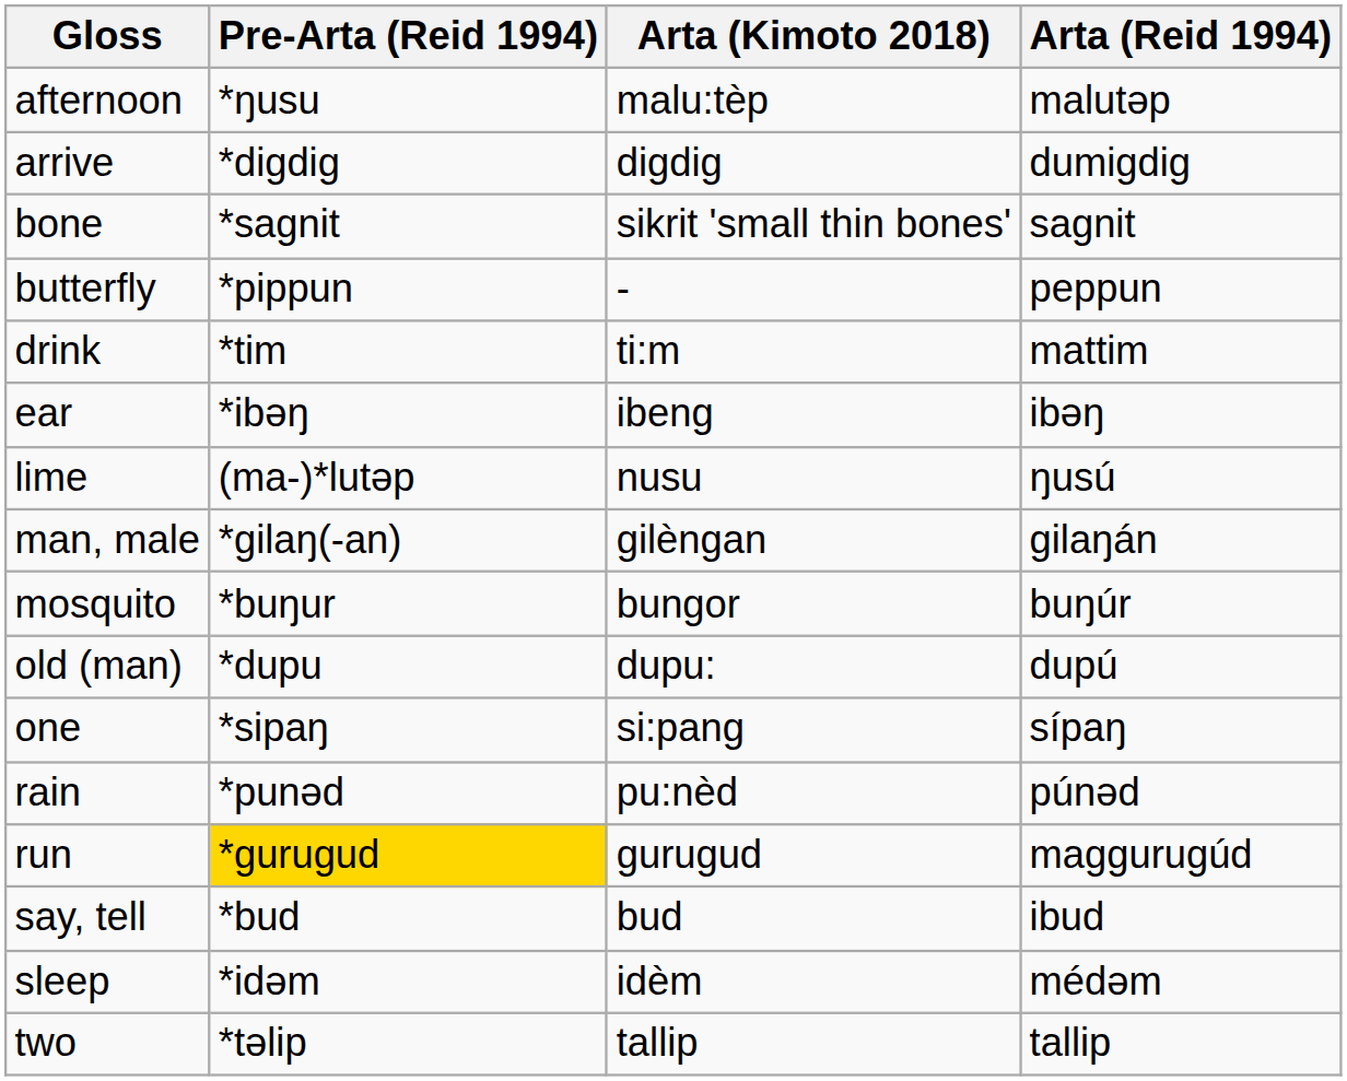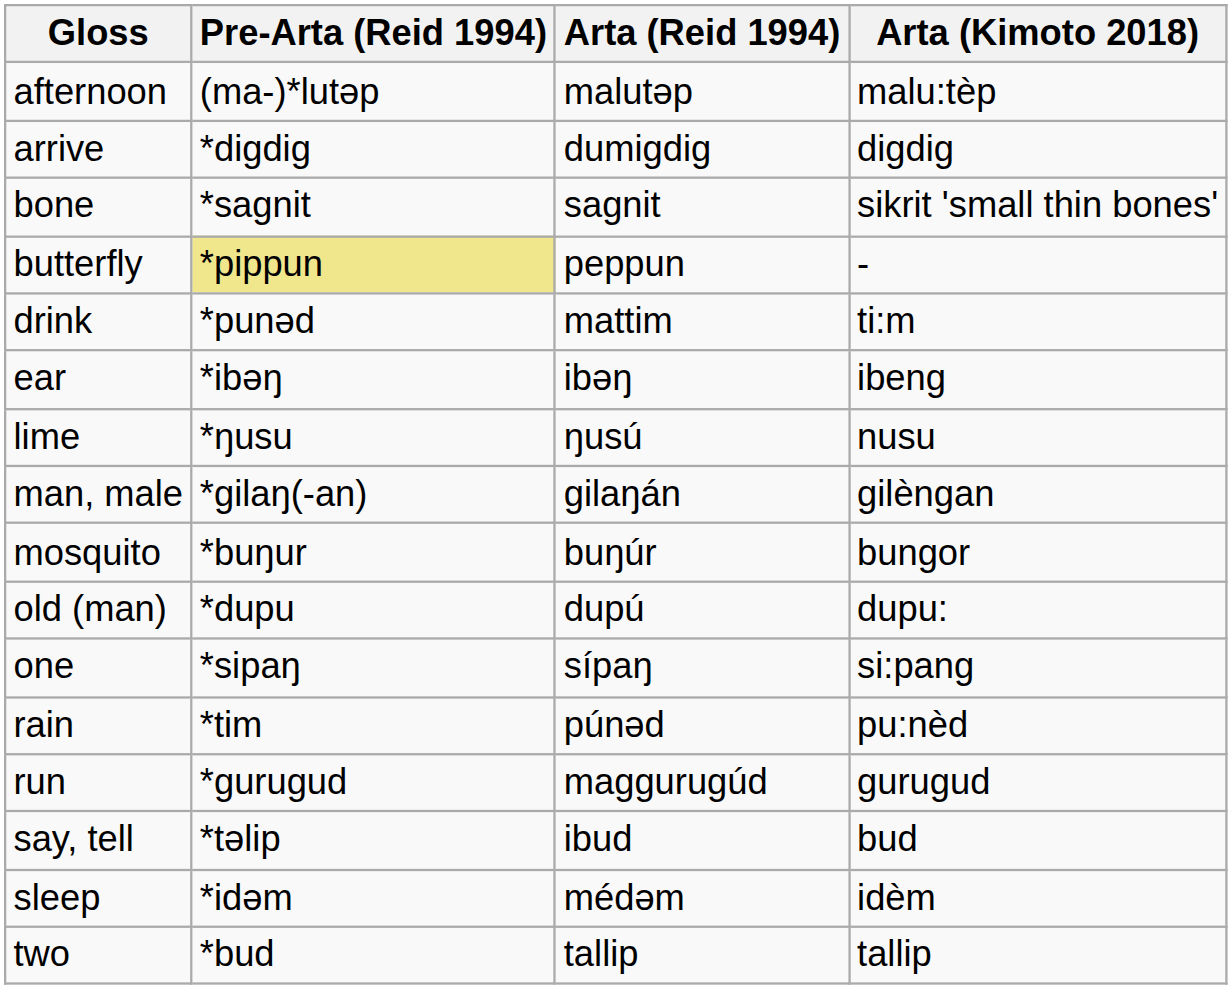columns swapped: Arta (Reid 1994) <-> Arta (Kimoto 2018)
afternoon | Pre-Arta (Reid 1994): *ŋusu -> (ma-)*lutəp
butterfly | Pre-Arta (Reid 1994): no background -> khaki background
drink | Pre-Arta (Reid 1994): *tim -> *punəd
lime | Pre-Arta (Reid 1994): (ma-)*lutəp -> *ŋusu
rain | Pre-Arta (Reid 1994): *punəd -> *tim
run | Pre-Arta (Reid 1994): gold background -> no background
say, tell | Pre-Arta (Reid 1994): *bud -> *təlip
two | Pre-Arta (Reid 1994): *təlip -> *bud
